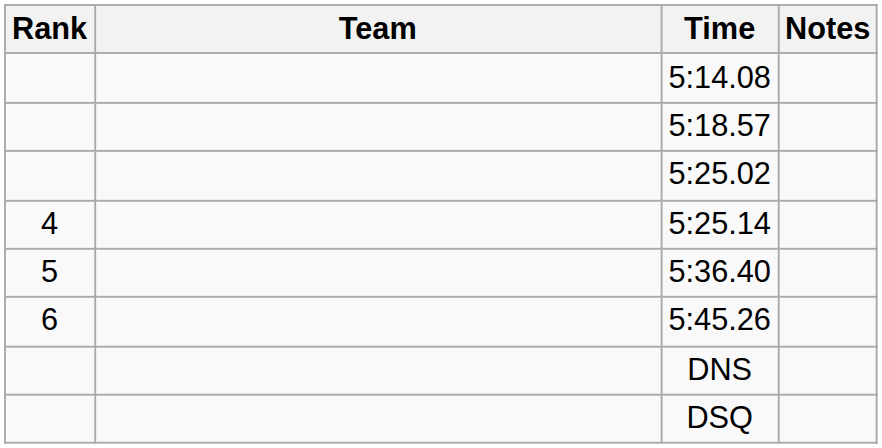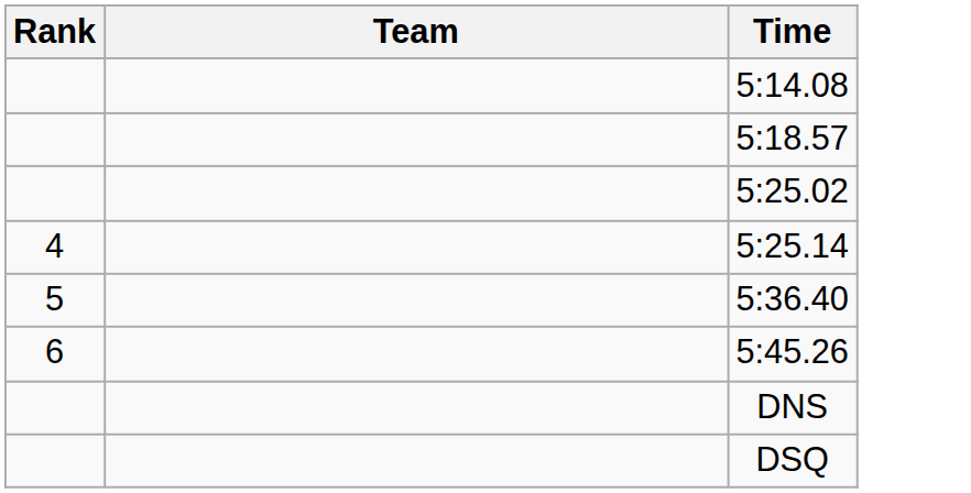- column: Notes
